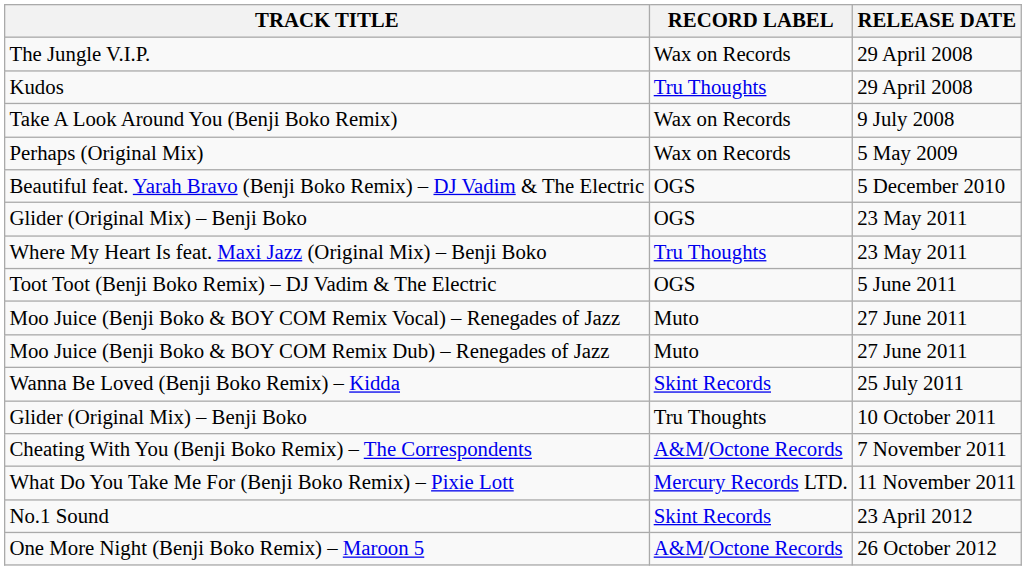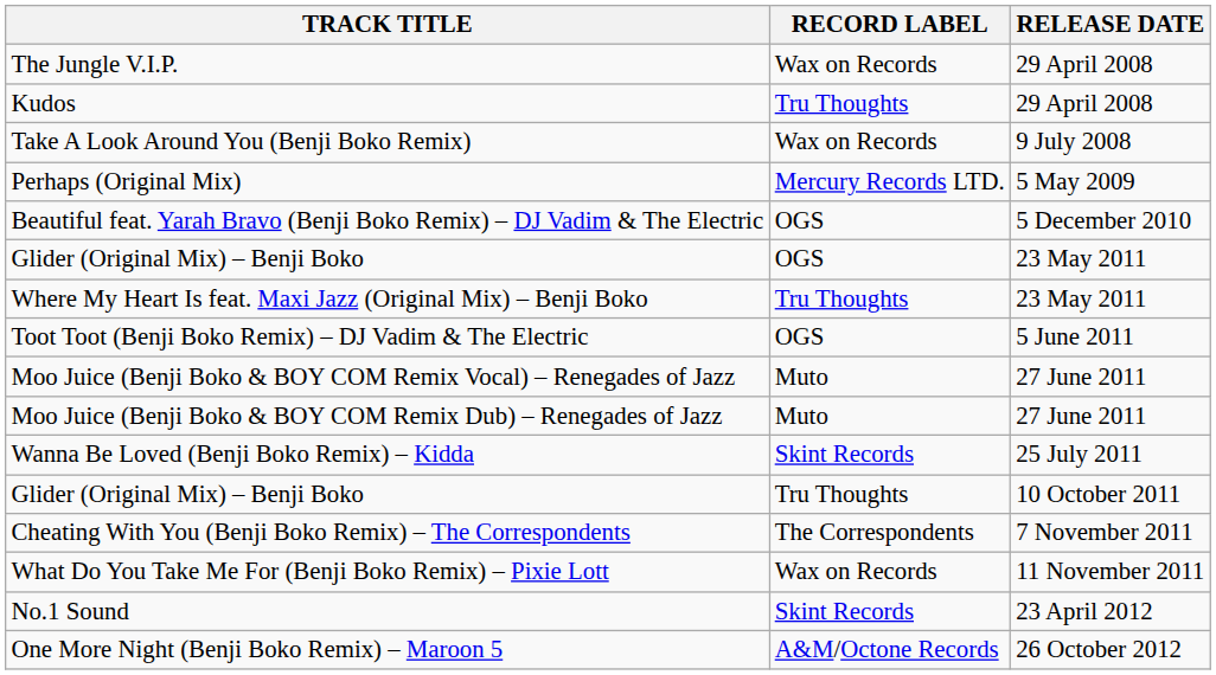Perhaps (Original Mix) | RECORD LABEL: Wax on Records -> Mercury Records LTD.
Cheating With You (Benji Boko Remix) – The Correspondents | RECORD LABEL: A&M/Octone Records -> The Correspondents
What Do You Take Me For (Benji Boko Remix) – Pixie Lott | RECORD LABEL: Mercury Records LTD. -> Wax on Records
